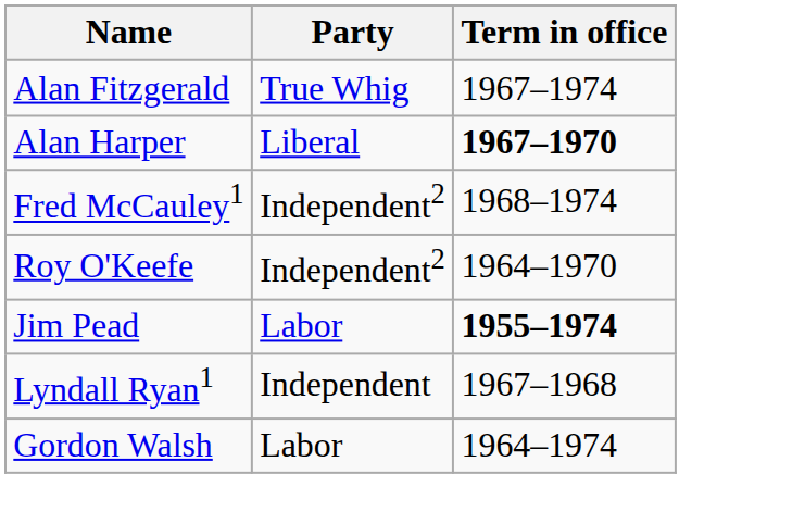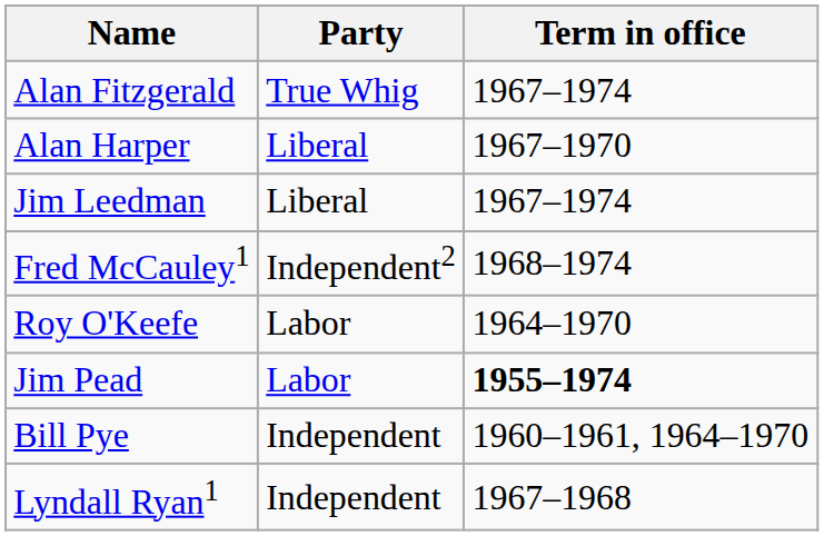Alan Harper | Term in office: bold -> normal
+ row: Jim Leedman | Liberal | 1967–1974
Roy O'Keefe | Party: Independent2 -> Labor
+ row: Bill Pye | Independent | 1960–1961, 1964–1970
- row: Gordon Walsh | Labor | 1964–1974
